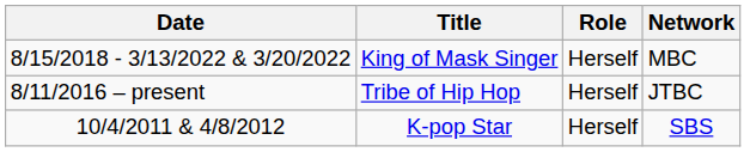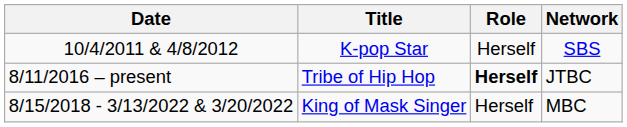rows swapped: K-pop Star <-> King of Mask Singer
Tribe of Hip Hop | Role: normal -> bold
